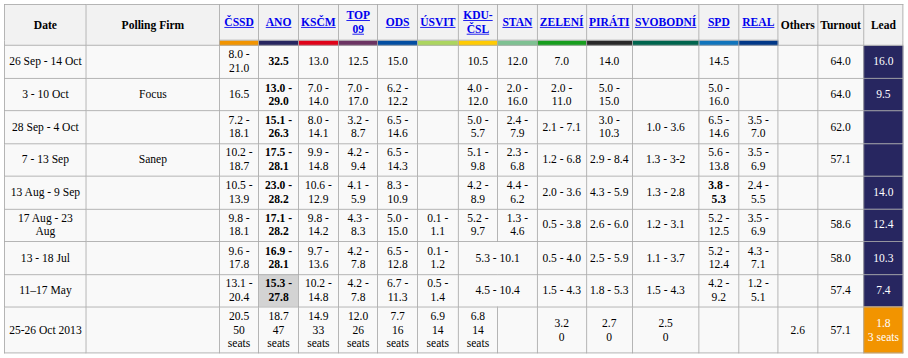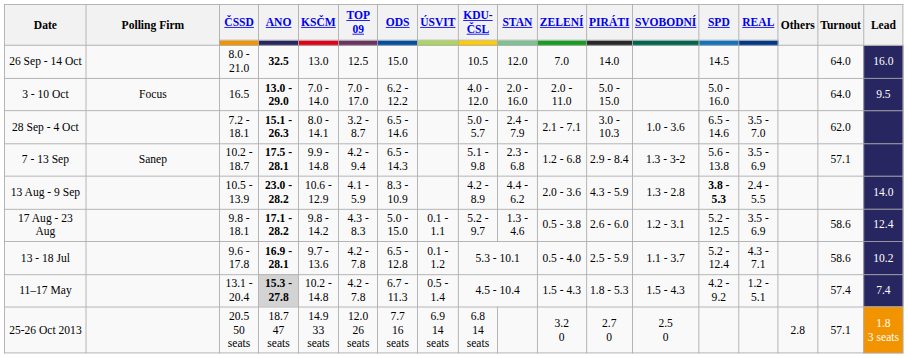13 - 18 Jul | Turnout: 58.0 -> 58.6
13 - 18 Jul | Lead: 10.3 -> 10.2
25-26 Oct 2013 | Others: 2.6 -> 2.8
